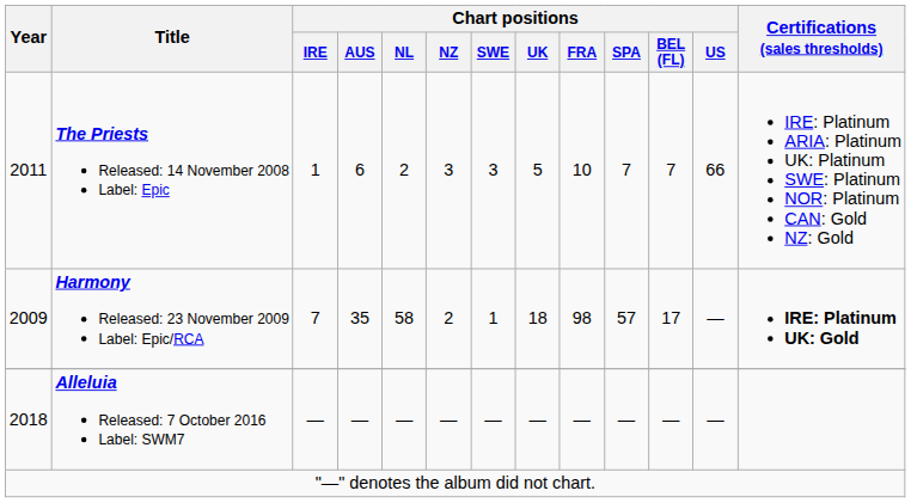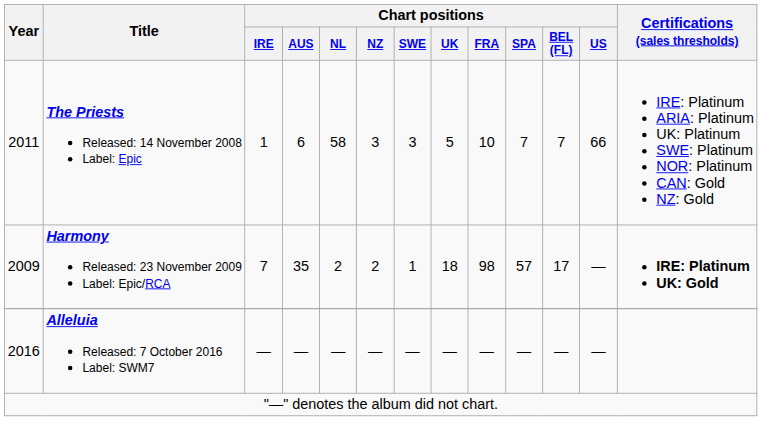The Priests Released: 14 November 2008 Label: Epic | Chart positions / NL: 2 -> 58
Harmony Released: 23 November 2009 Label: Epic/RCA | Chart positions / NL: 58 -> 2
Alleluia Released: 7 October 2016 Label: SWM7 | Year: 2018 -> 2016
